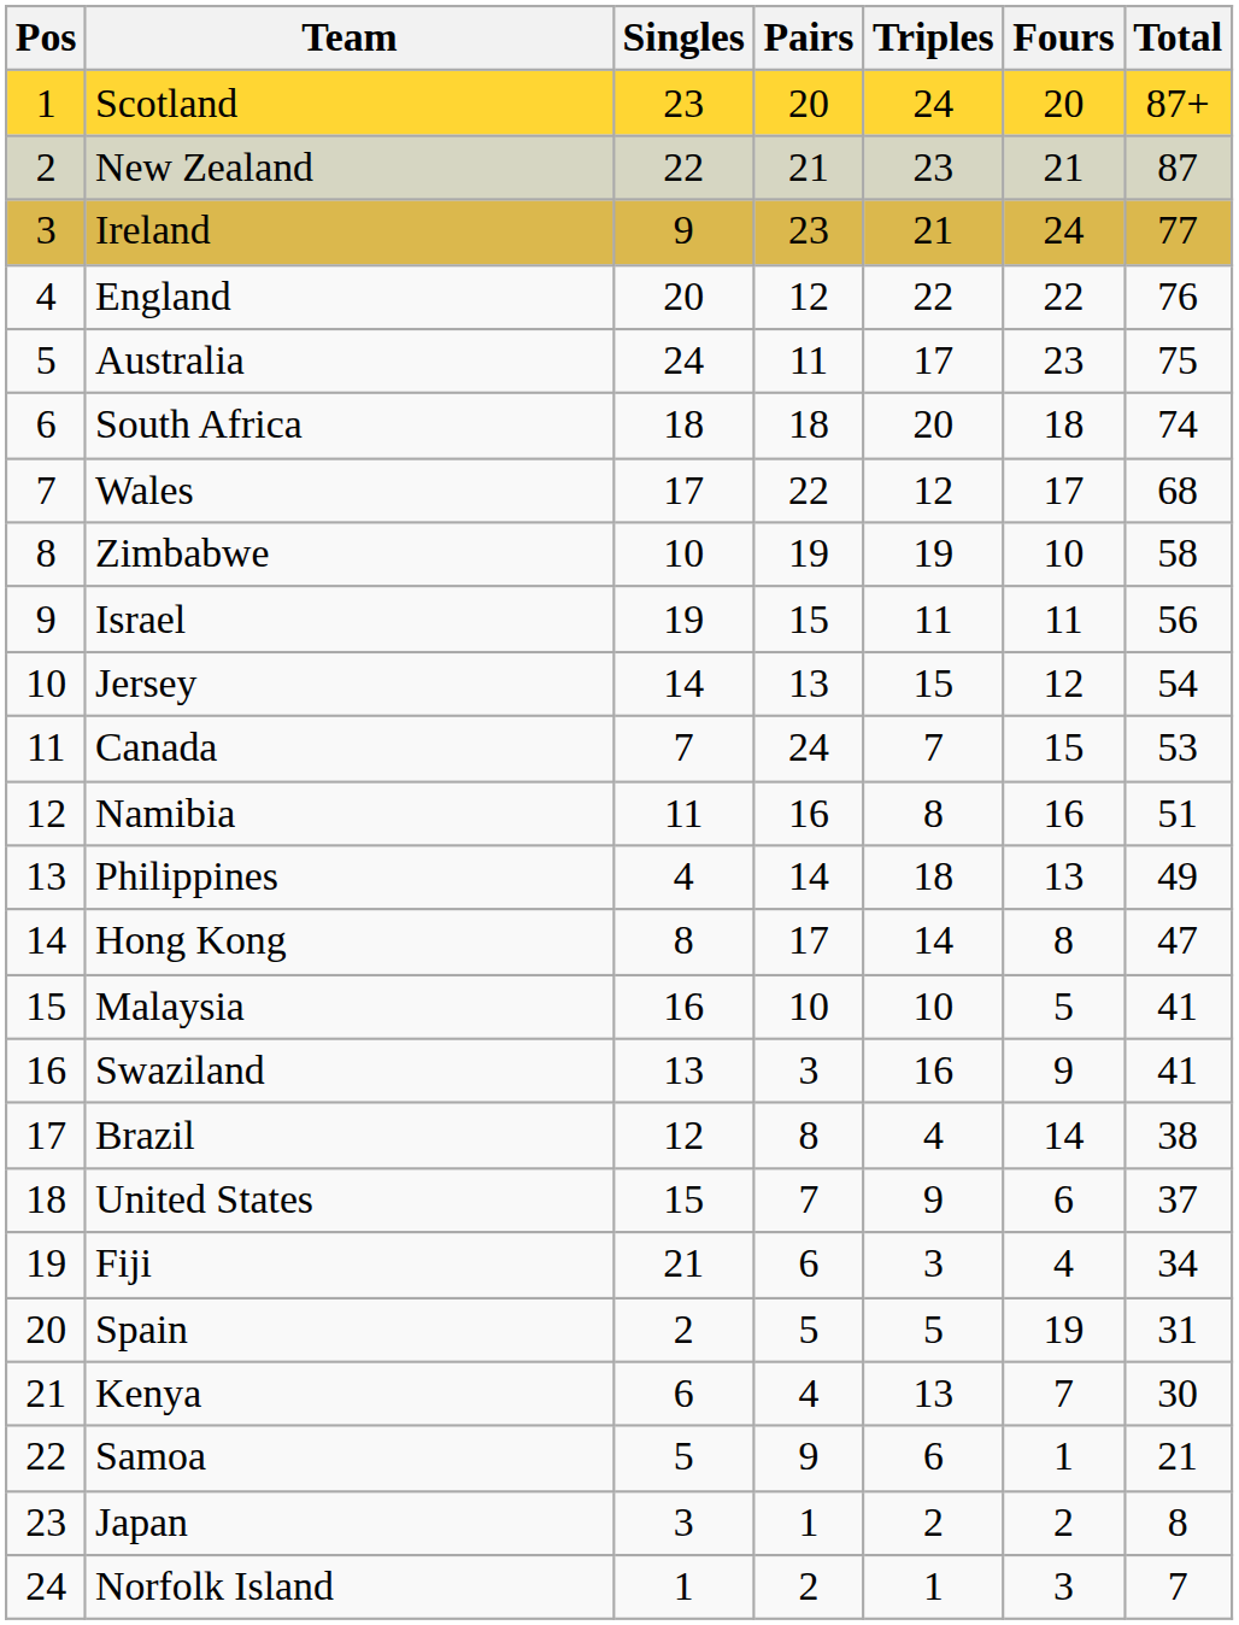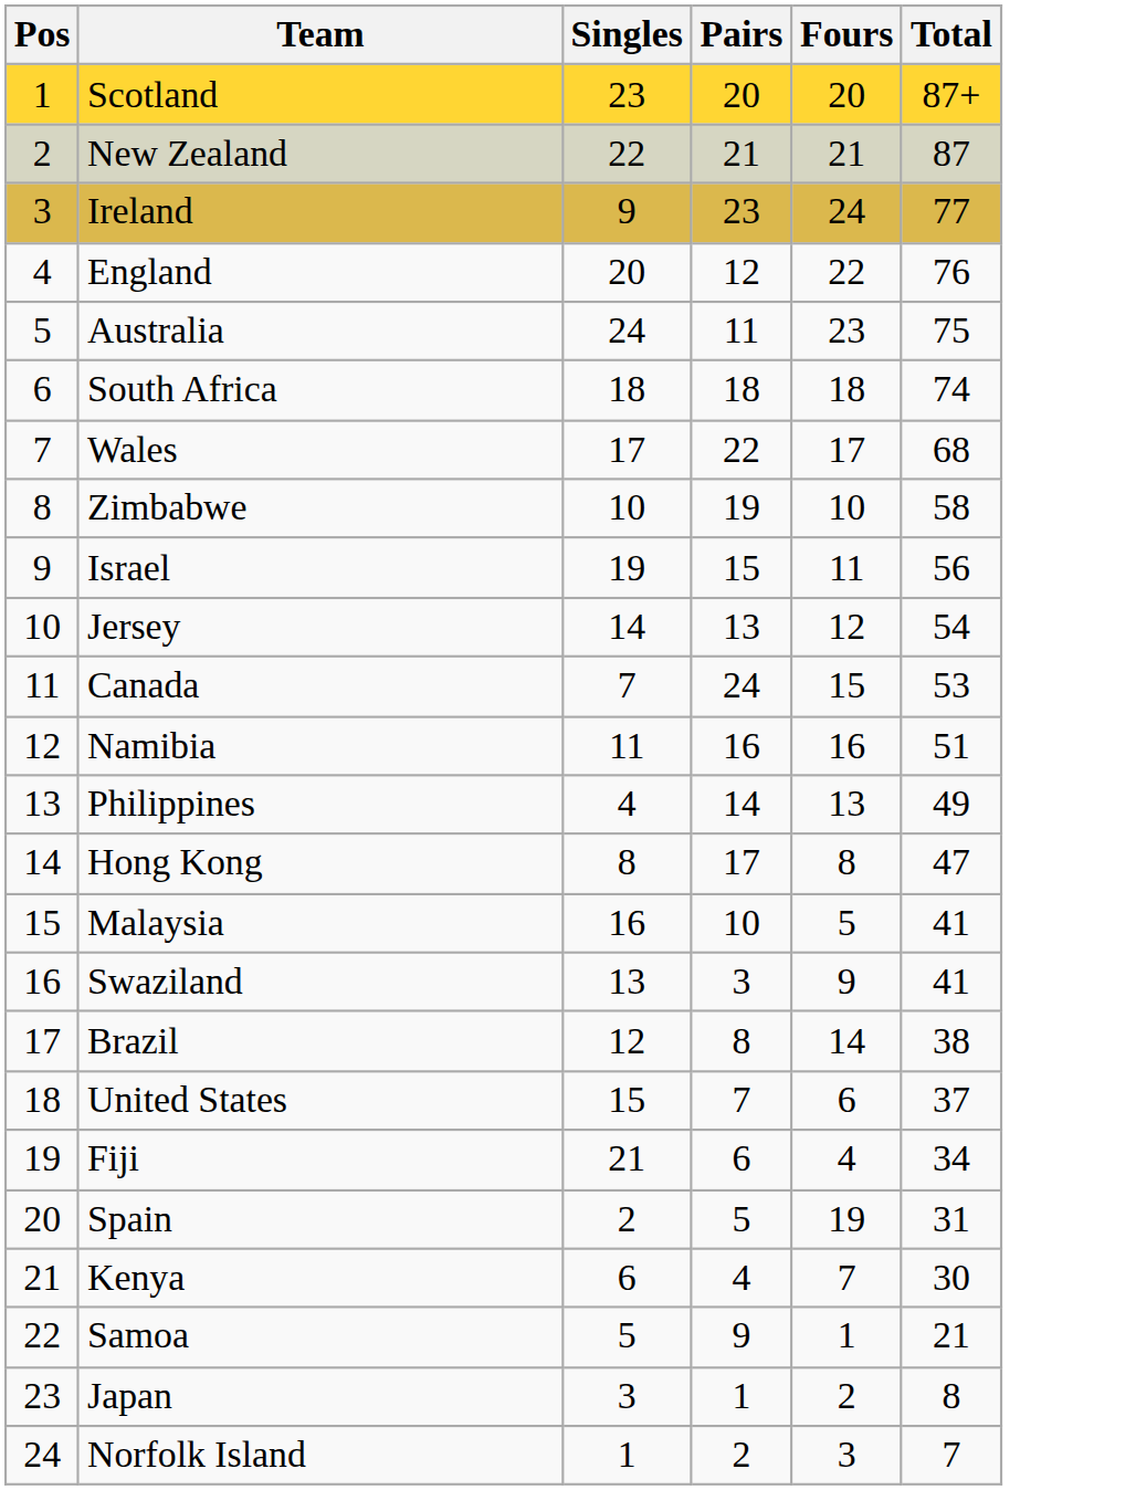- column: Triples | 24 | 23 | 21 | 22 | 17 | 20 | 12 | 19 | 11 | 15 | 7 | 8 | 18 | 14 | 10 | 16 | 4 | 9 | 3 | 5 | 13 | 6 | 2 | 1
